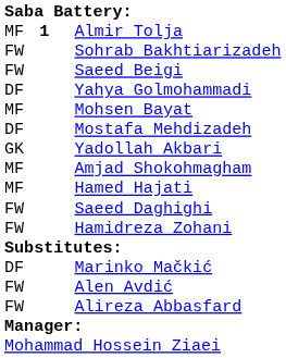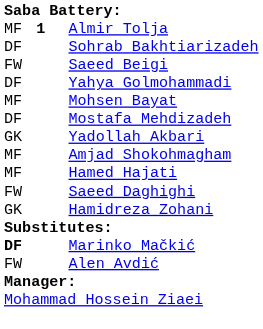Sohrab Bakhtiarizadeh | column 1: FW -> DF
Hamidreza Zohani | column 1: FW -> GK
Marinko Mačkić | column 1: normal -> bold
- row: FW | Alireza Abbasfard
